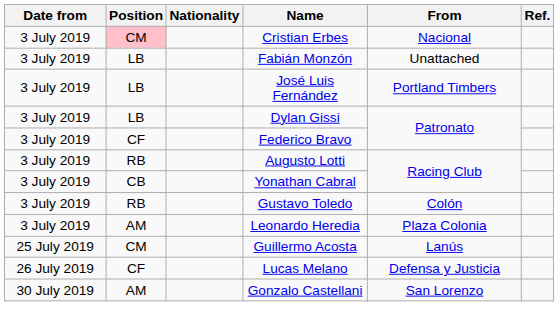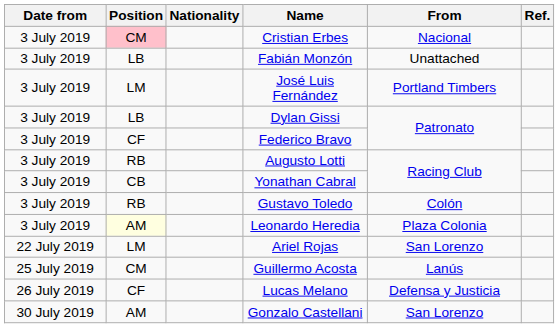José Luis Fernández | Position: LB -> LM
Leonardo Heredia | Position: no background -> lightyellow background
+ row: 22 July 2019 | LM | Ariel Rojas | San Lorenzo
